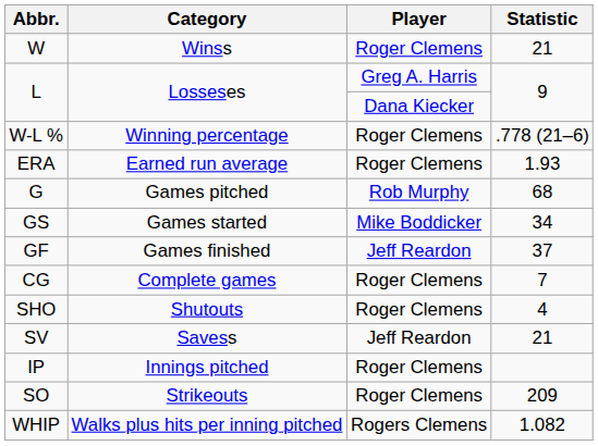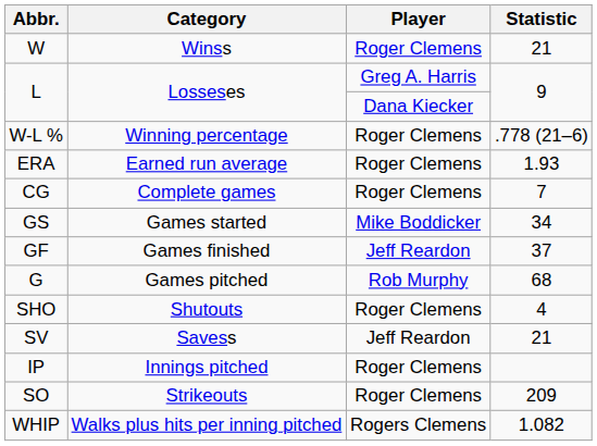rows swapped: G <-> CG
